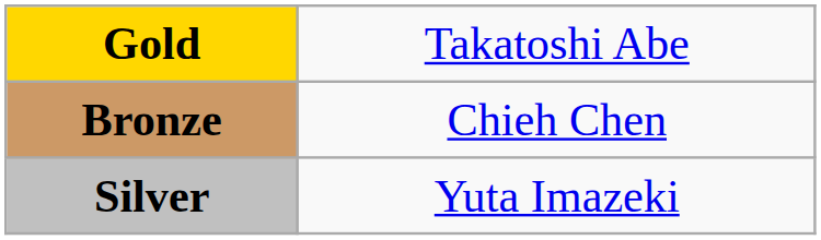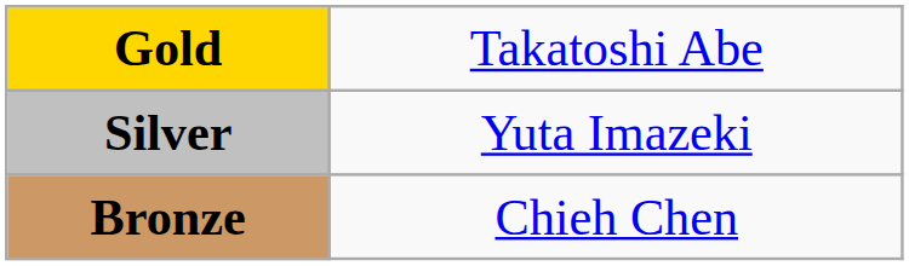rows swapped: Silver <-> Bronze
